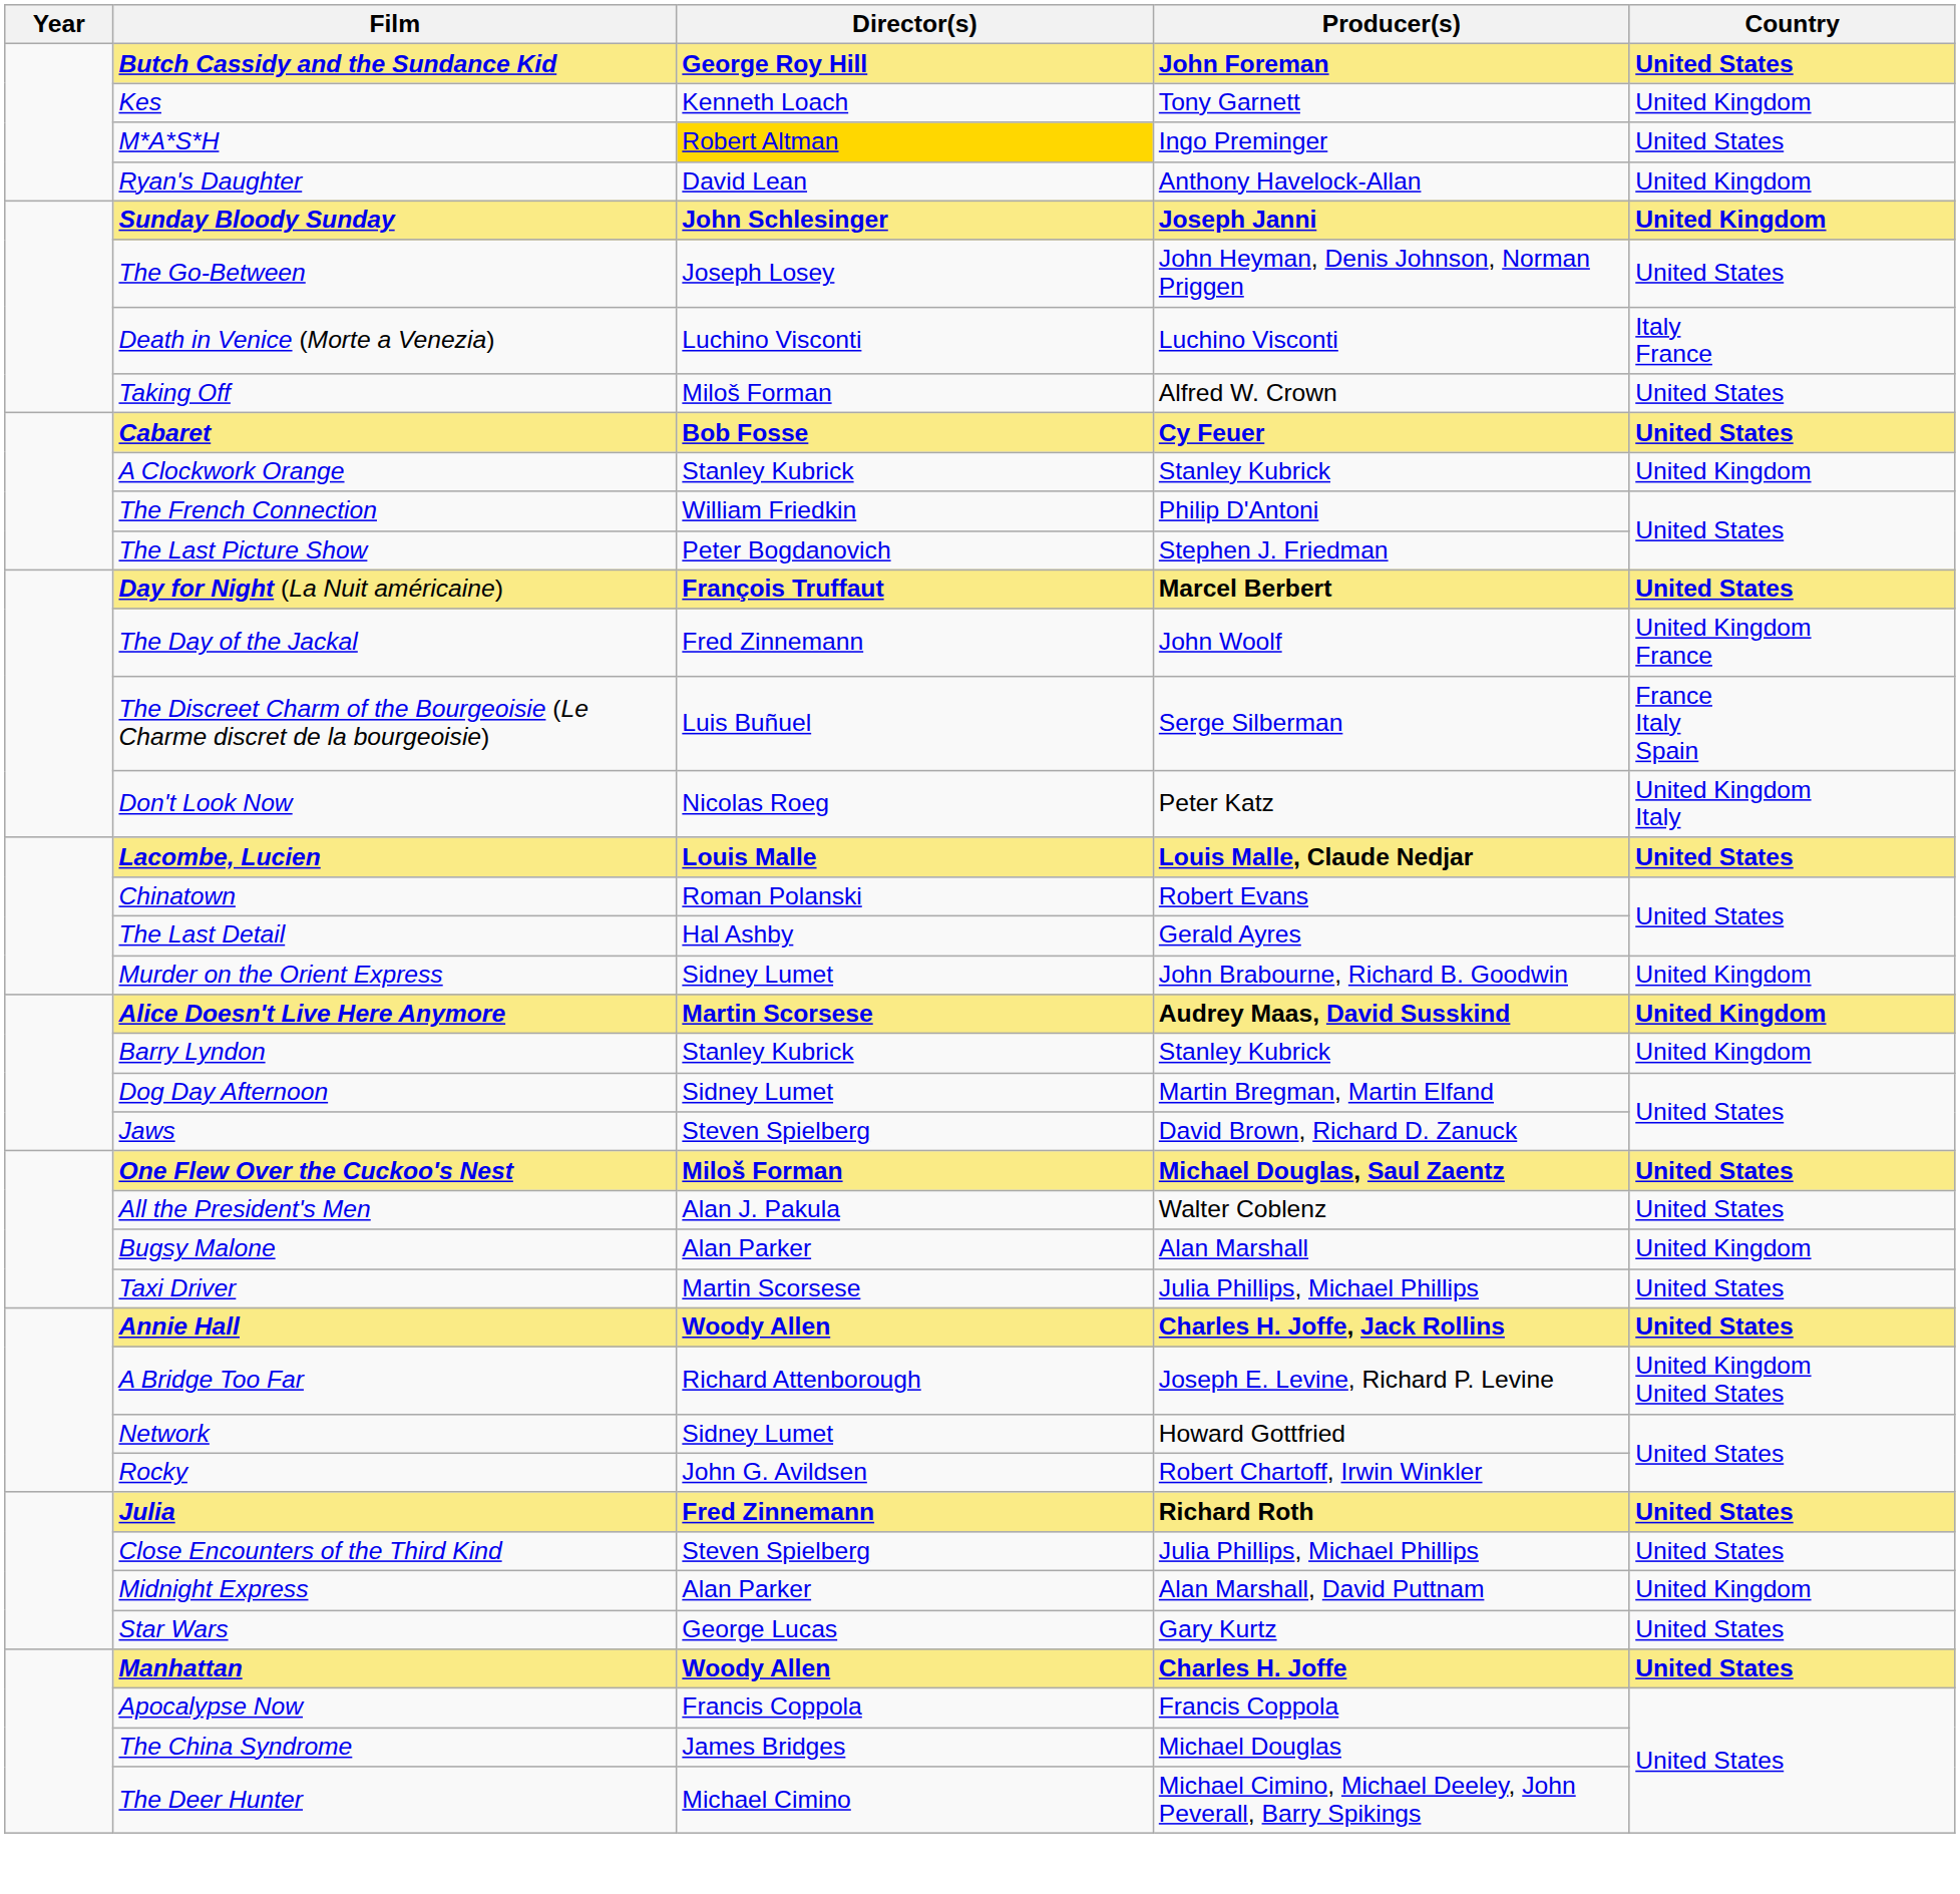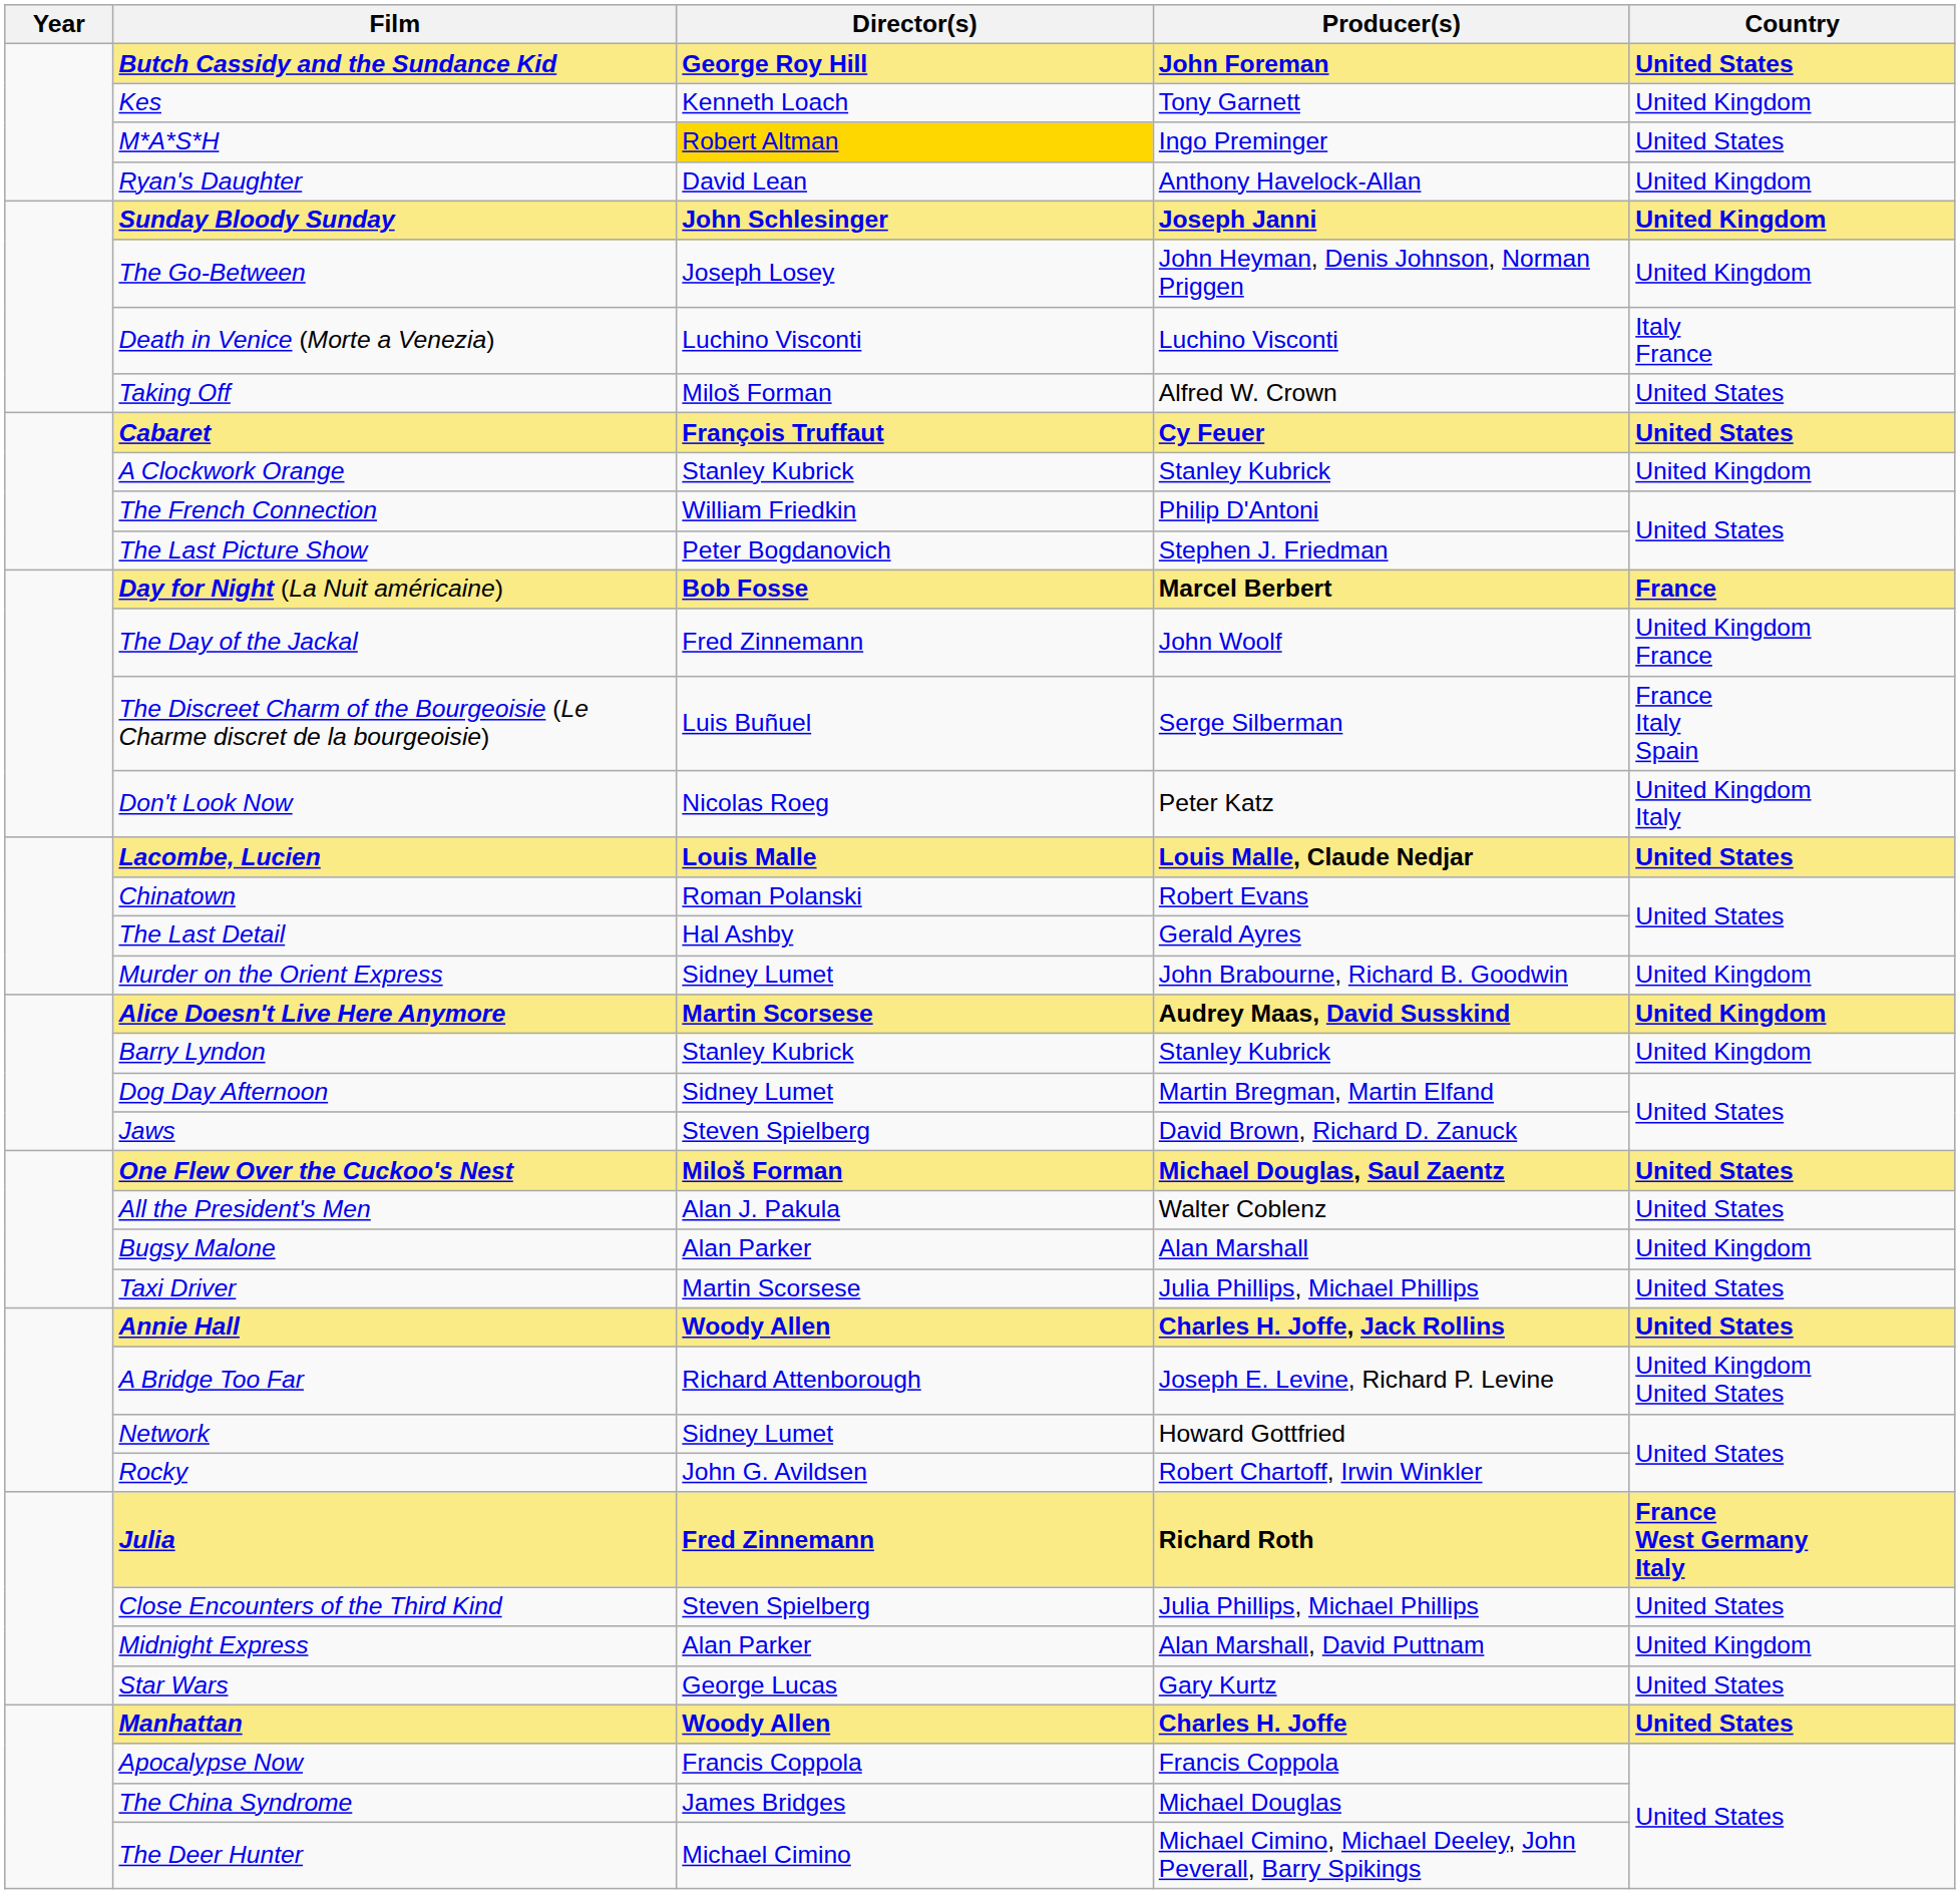The Go-Between | Country: United States -> United Kingdom
Cabaret | Director(s): Bob Fosse -> François Truffaut
Day for Night (La Nuit américaine) | Director(s): François Truffaut -> Bob Fosse
Day for Night (La Nuit américaine) | Country: United States -> France
Julia | Country: United States -> France West Germany Italy
